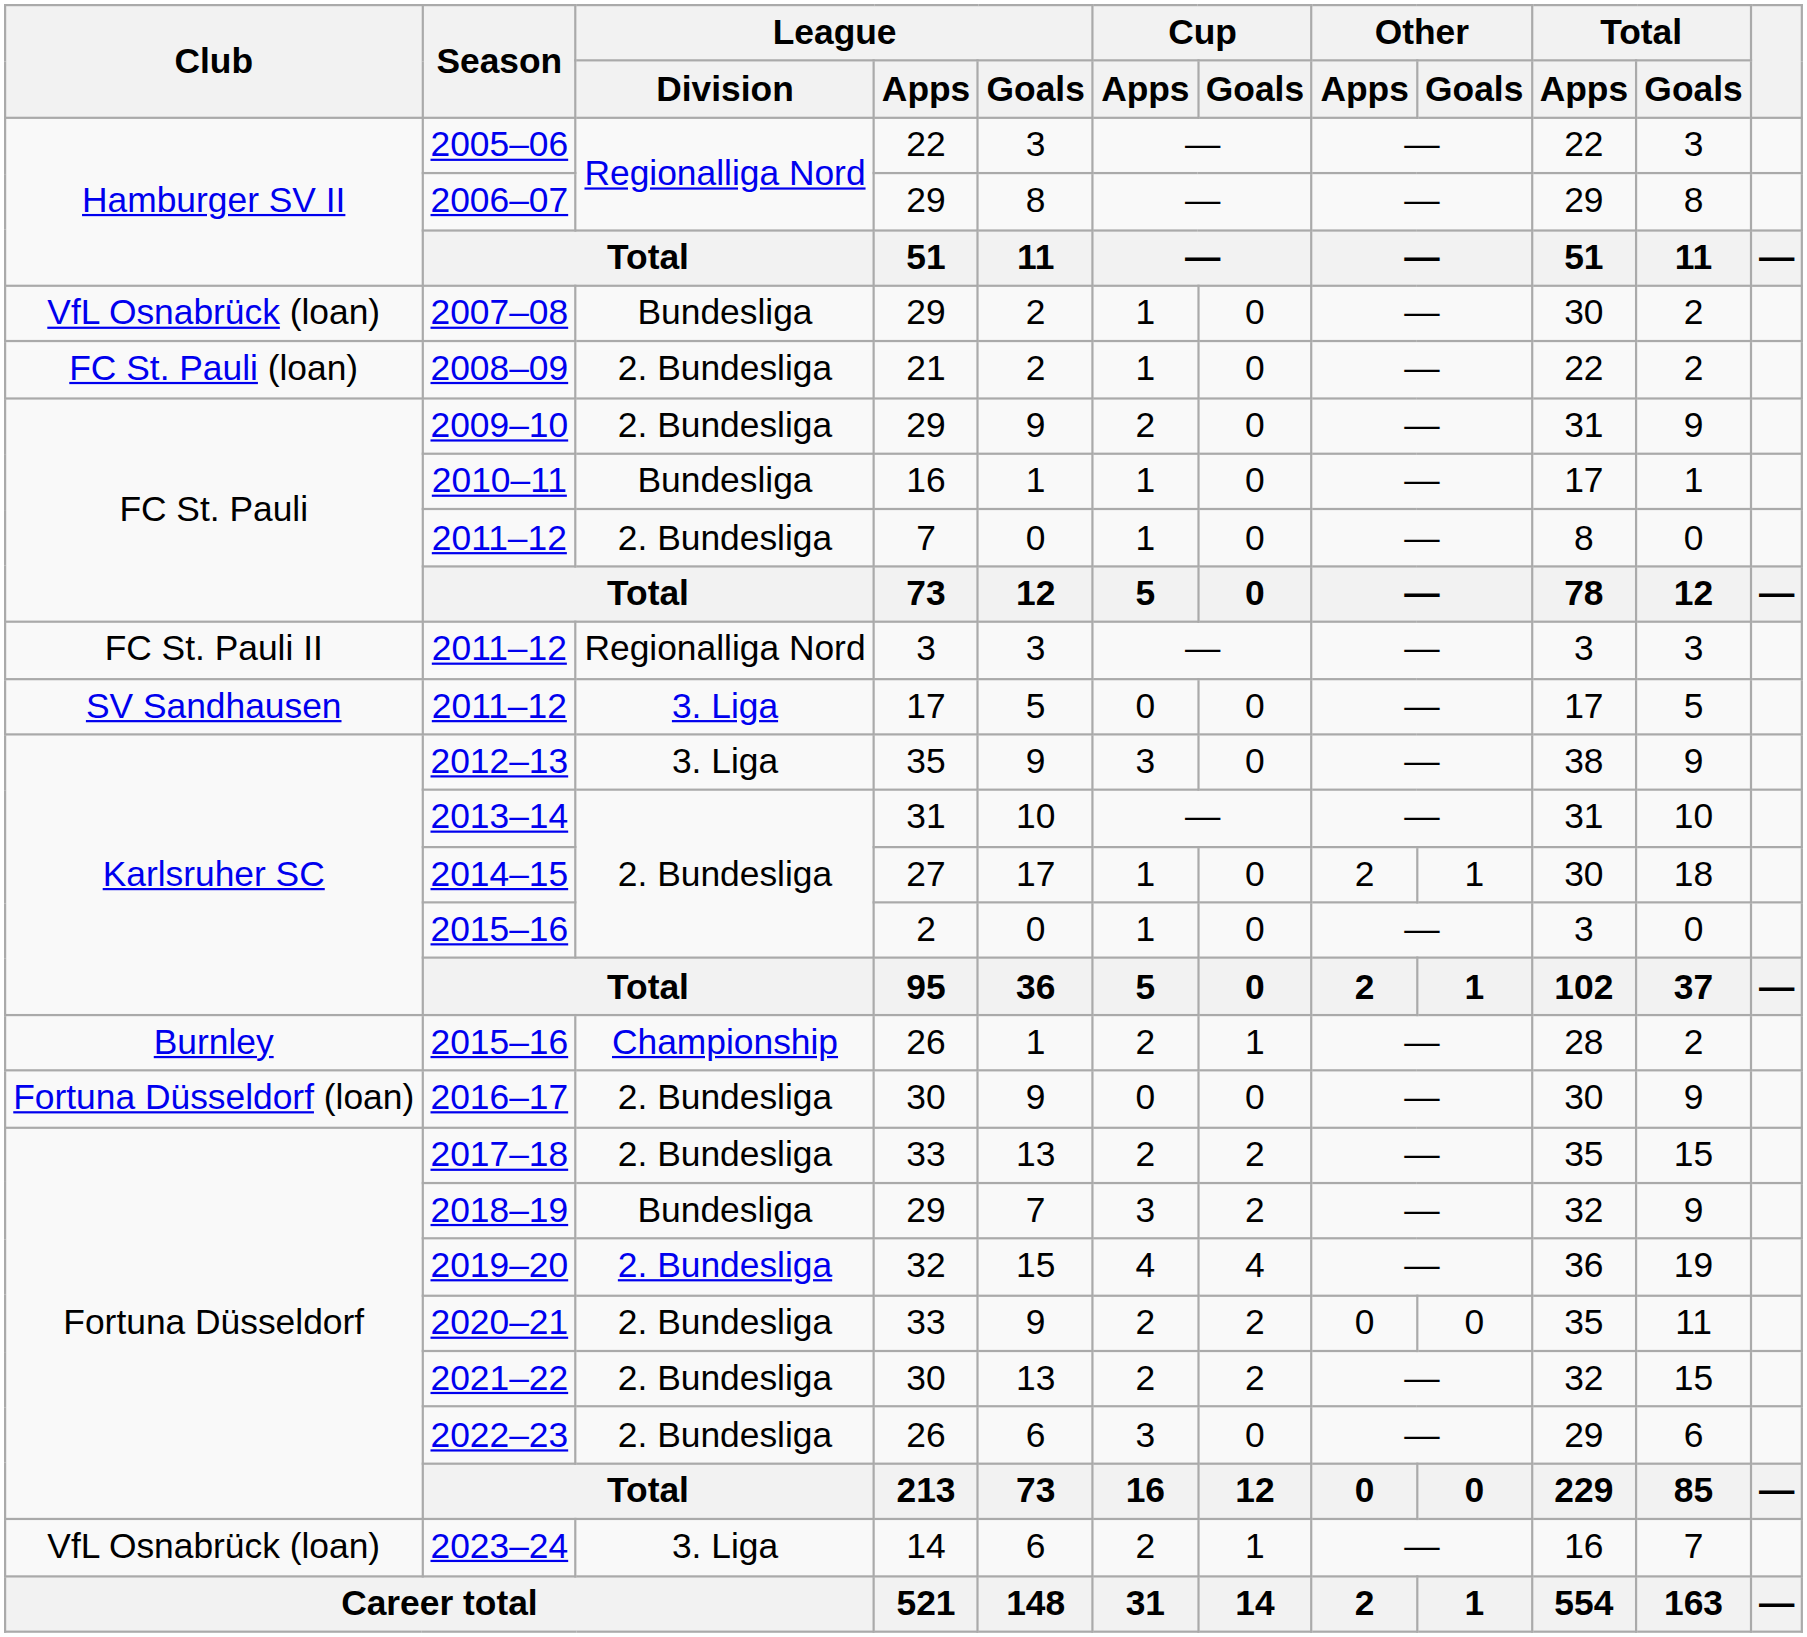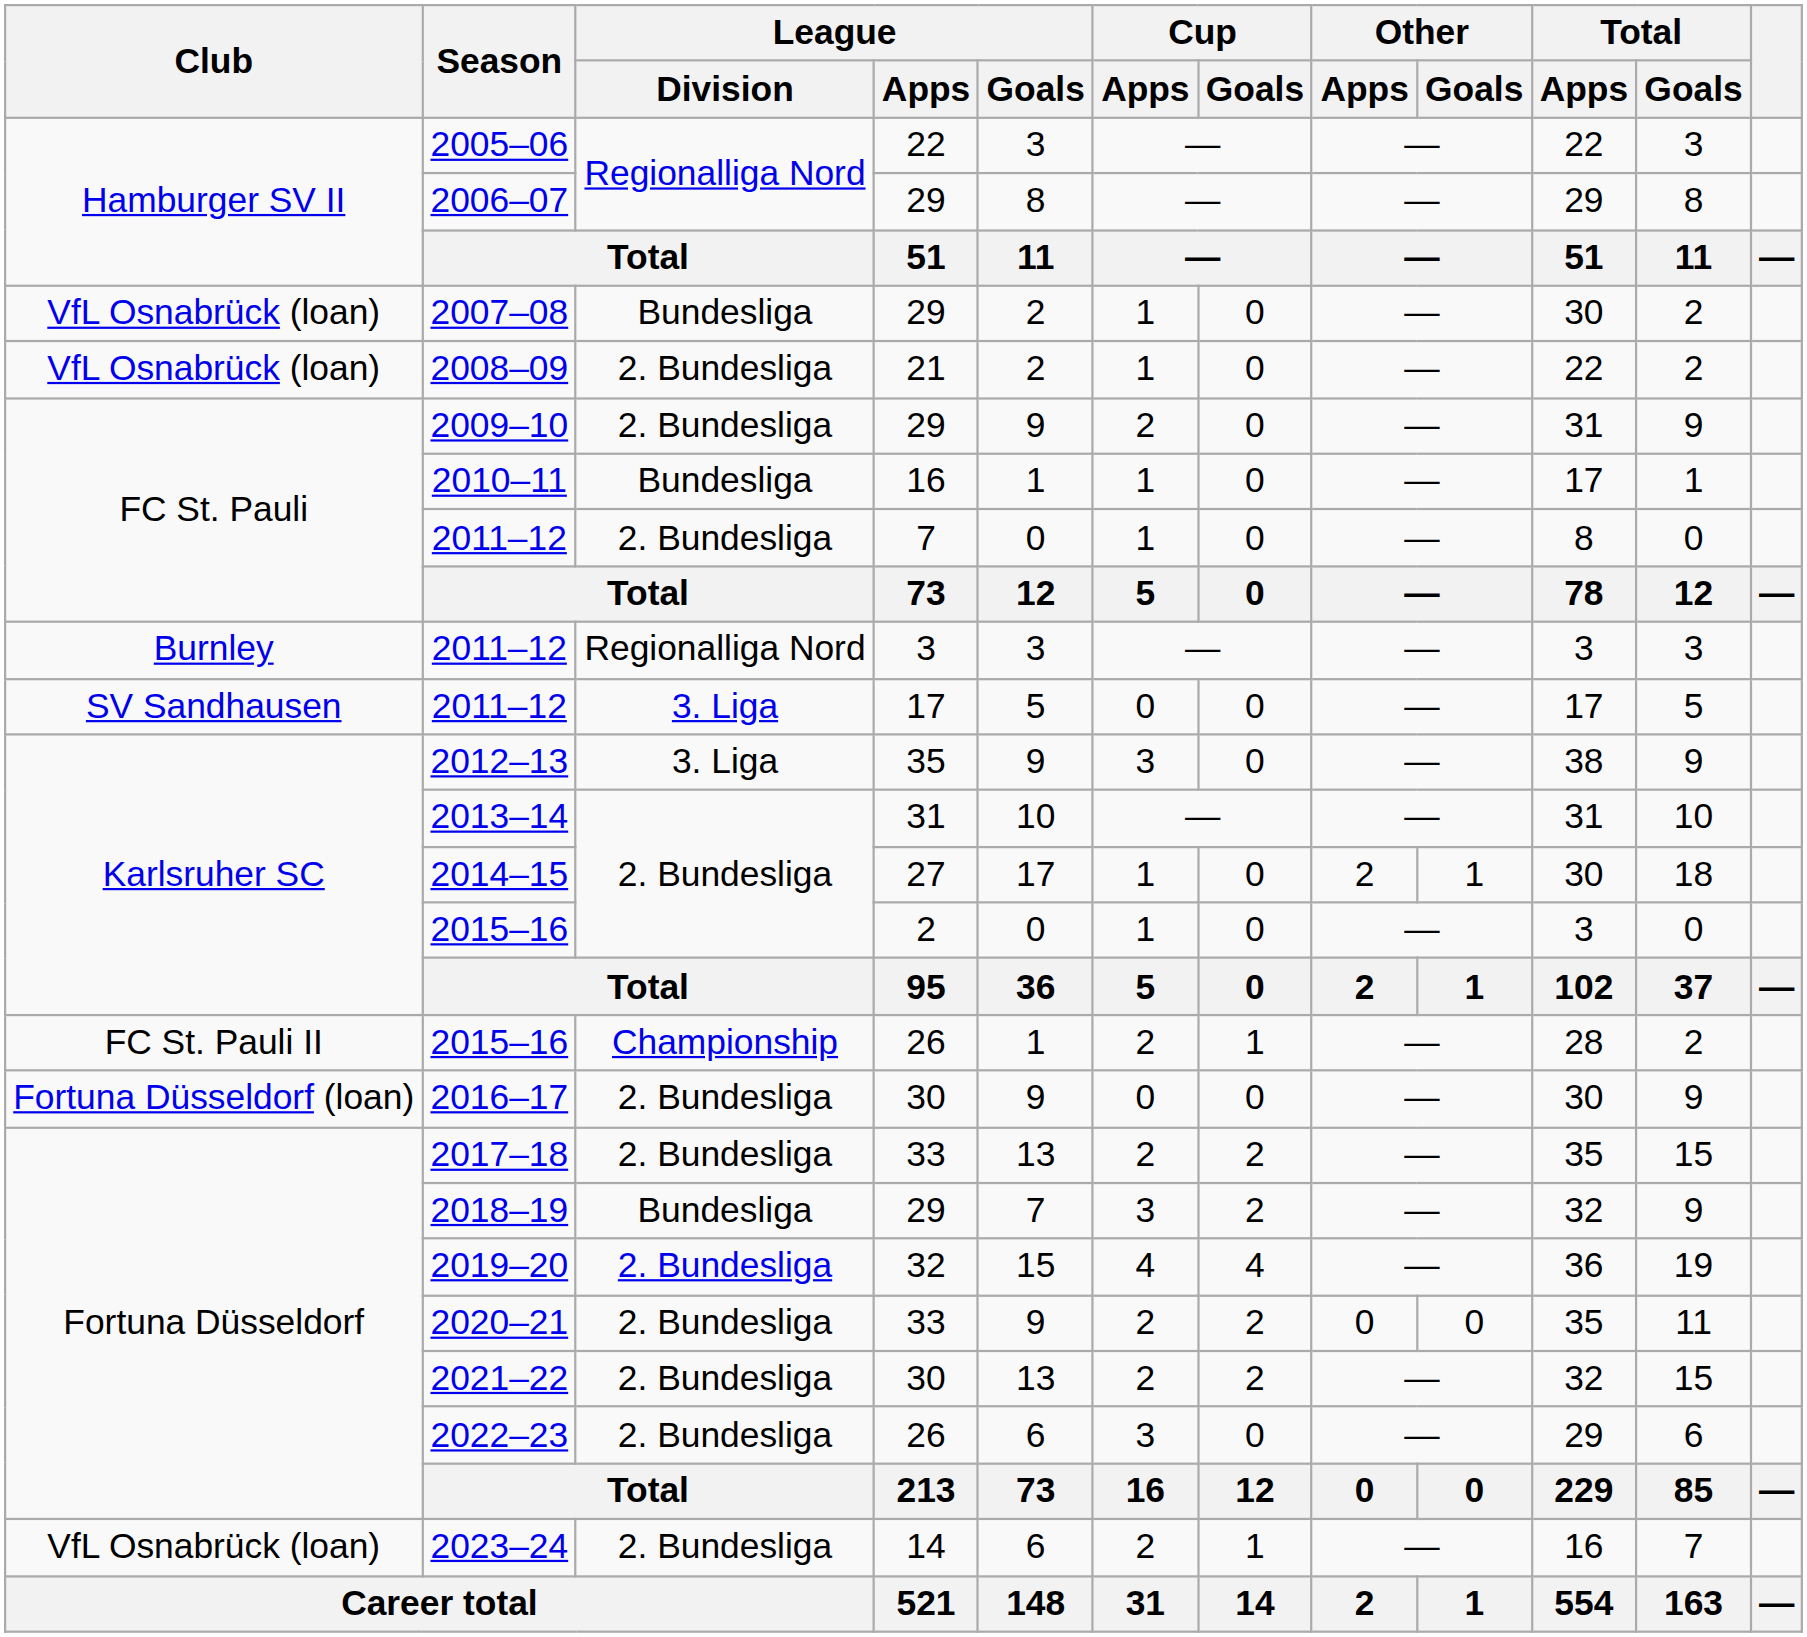2008–09 | Club: FC St. Pauli (loan) -> VfL Osnabrück (loan)
2011–12 / 3 | Club: FC St. Pauli II -> Burnley
2015–16 / 26 | Club: Burnley -> FC St. Pauli II
2023–24 | League / Division: 3. Liga -> 2. Bundesliga
